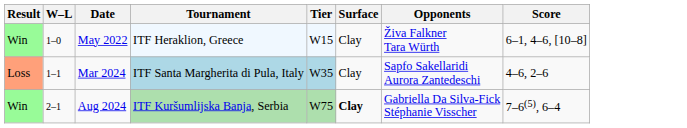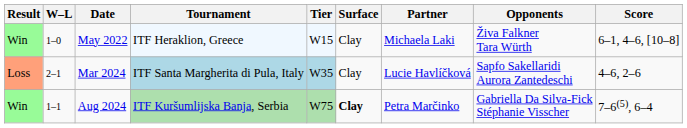+ column: Partner | Michaela Laki | Lucie Havlíčková | Petra Marčinko
Mar 2024 | W–L: 1–1 -> 2–1
Aug 2024 | W–L: 2–1 -> 1–1
